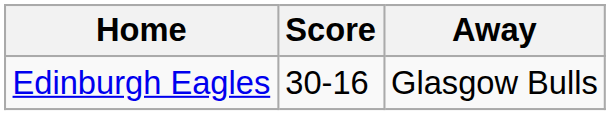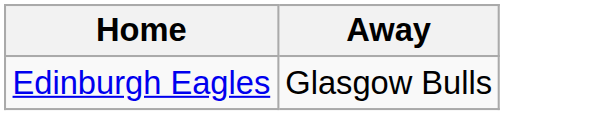- column: Score | 30-16
